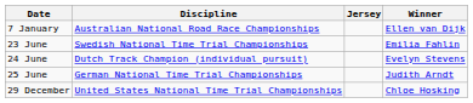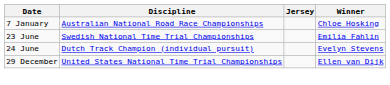7 January | Winner: Ellen van Dijk -> Chloe Hosking
- row: 25 June | German National Time Trial Championships | Judith Arndt
29 December | Winner: Chloe Hosking -> Ellen van Dijk
